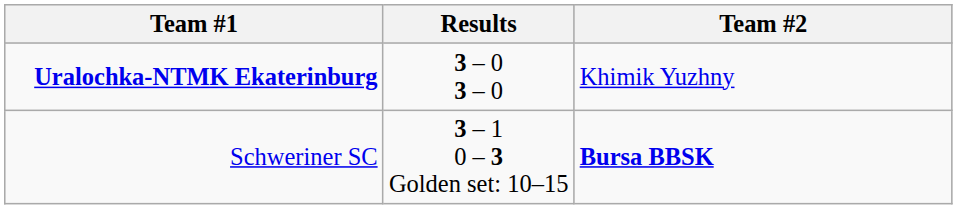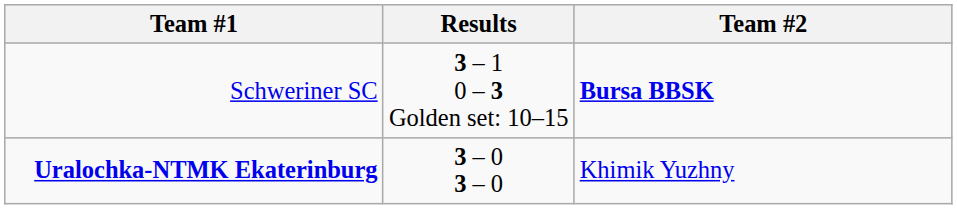rows swapped: Schweriner SC <-> Uralochka-NTMK Ekaterinburg
